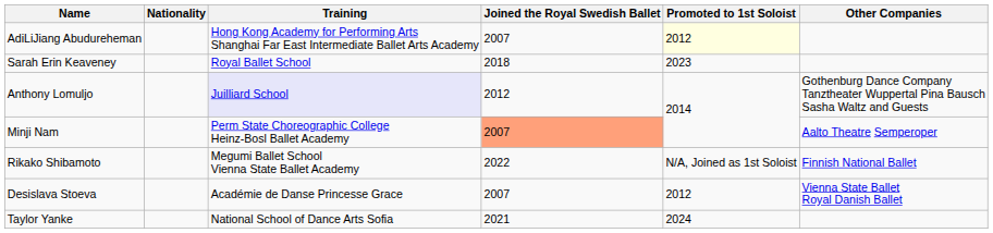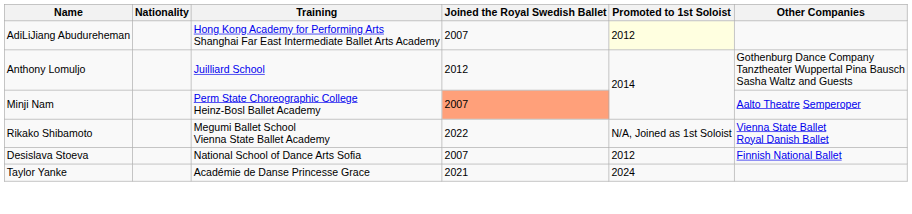- row: Sarah Erin Keaveney | Royal Ballet School | 2018 | 2023
Anthony Lomuljo | Training: lavender background -> no background
Rikako Shibamoto | Other Companies: Finnish National Ballet -> Vienna State Ballet Royal Danish Ballet
Desislava Stoeva | Training: Académie de Danse Princesse Grace -> National School of Dance Arts Sofia
Desislava Stoeva | Other Companies: Vienna State Ballet Royal Danish Ballet -> Finnish National Ballet
Taylor Yanke | Training: National School of Dance Arts Sofia -> Académie de Danse Princesse Grace
